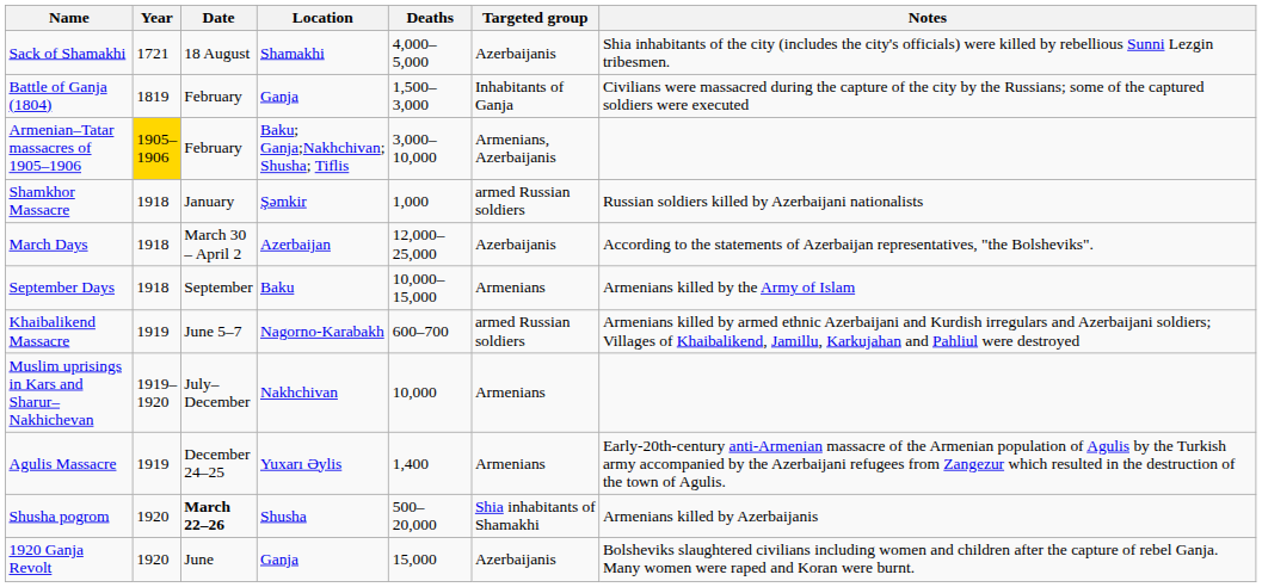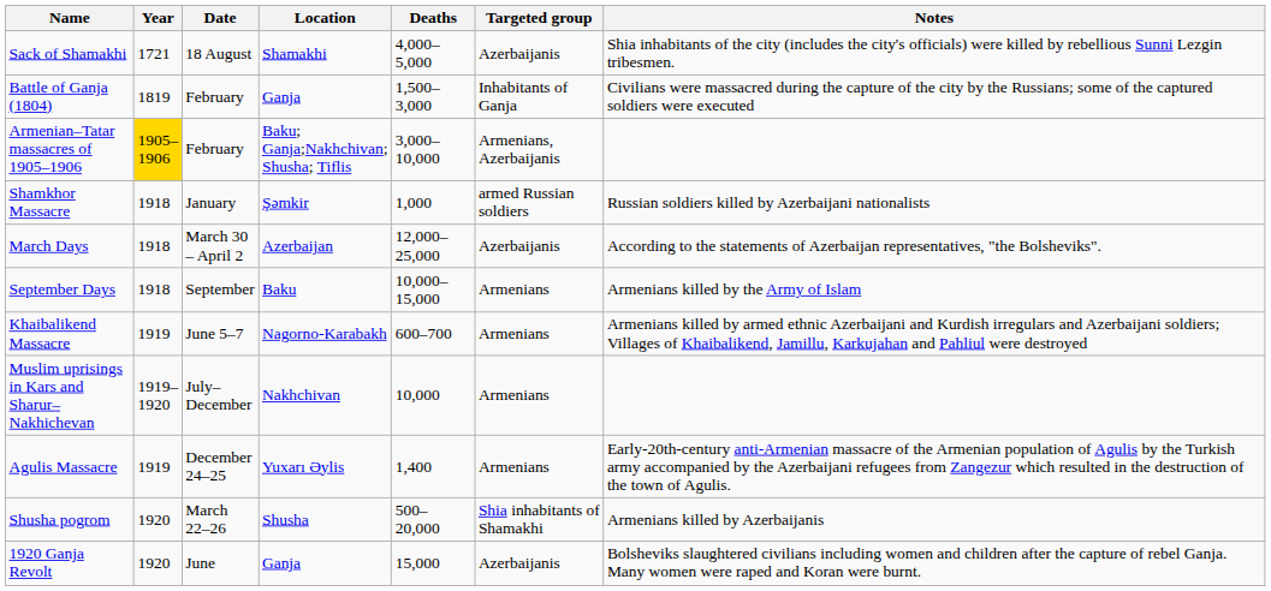Khaibalikend Massacre | Targeted group: armed Russian soldiers -> Armenians
Shusha pogrom | Date: bold -> normal
